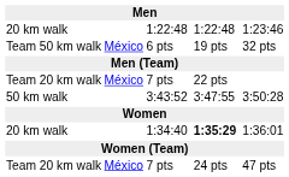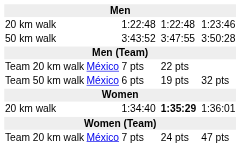rows swapped: 3:43:52 <-> 6 pts
